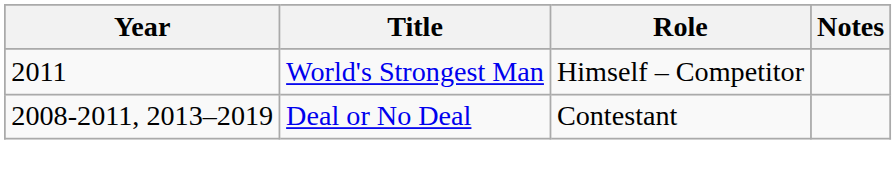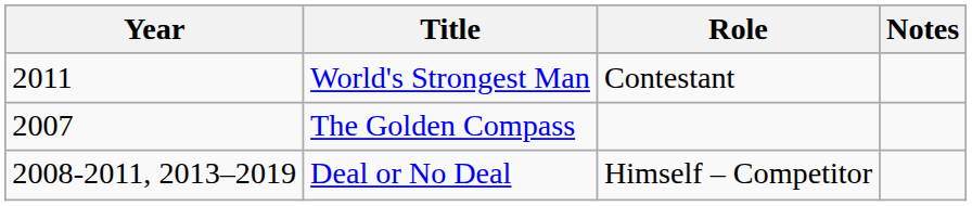World's Strongest Man | Role: Himself – Competitor -> Contestant
+ row: 2007 | The Golden Compass
Deal or No Deal | Role: Contestant -> Himself – Competitor
